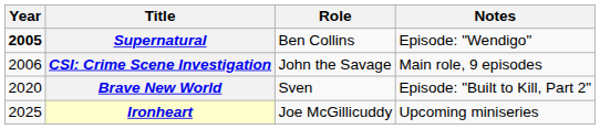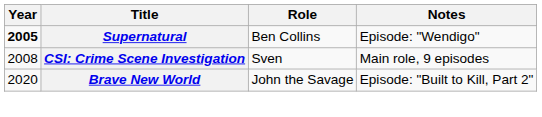CSI: Crime Scene Investigation | Year: 2006 -> 2008
CSI: Crime Scene Investigation | Role: John the Savage -> Sven
Brave New World | Role: Sven -> John the Savage
- row: 2025 | Ironheart | Joe McGillicuddy | Upcoming miniseries
